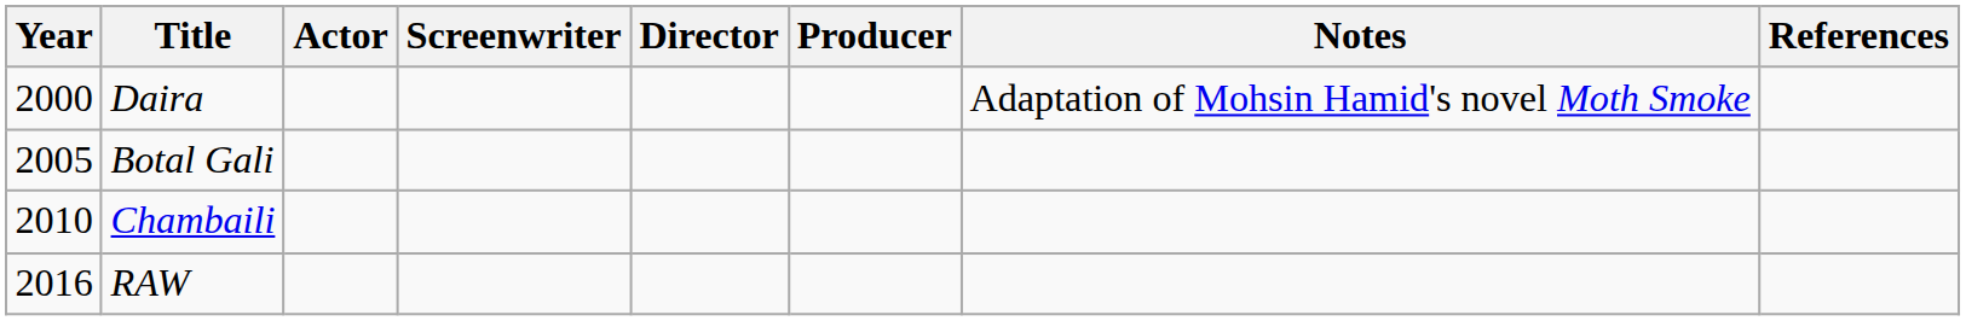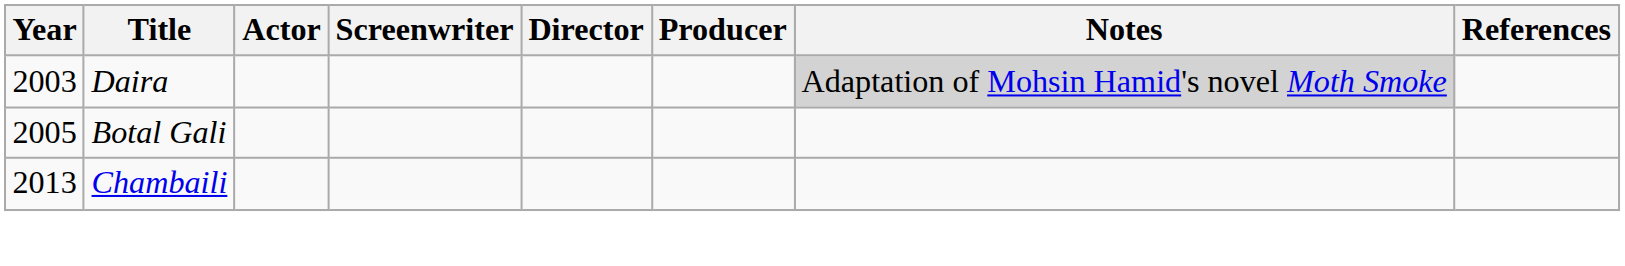Daira | Year: 2000 -> 2003
Daira | Notes: no background -> lightgrey background
Chambaili | Year: 2010 -> 2013
- row: 2016 | RAW
